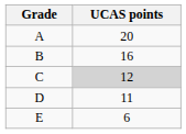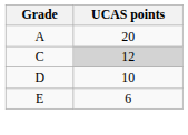- row: B | 16
D | UCAS points: 11 -> 10
